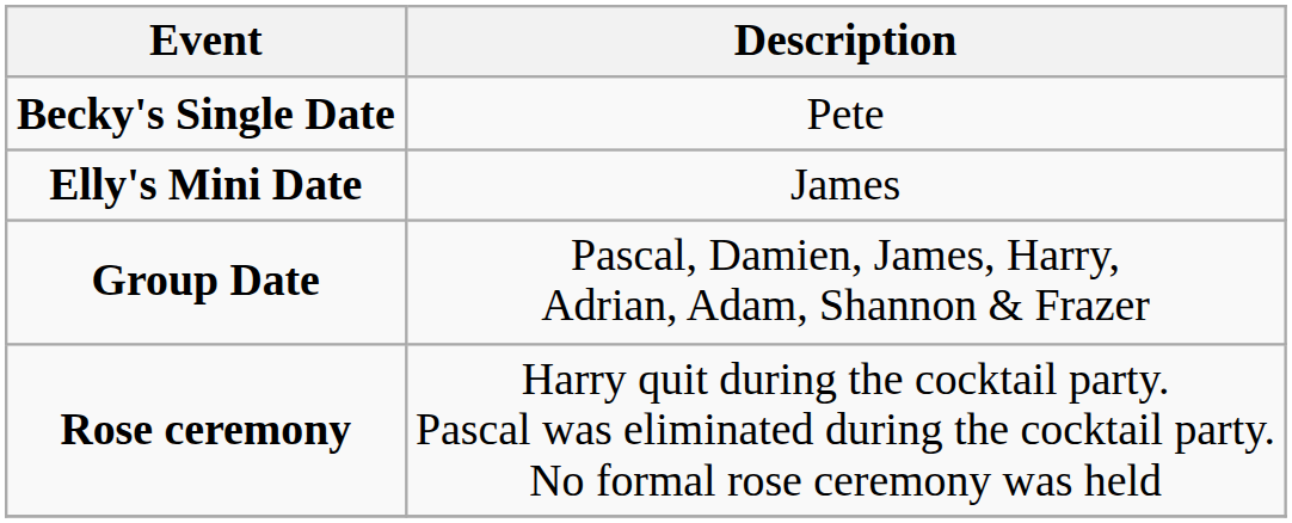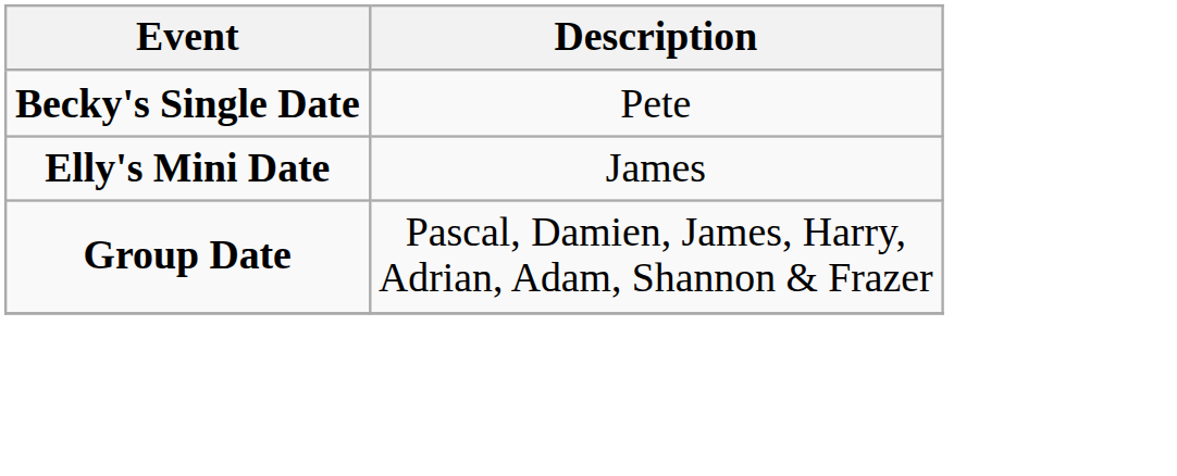- row: Rose ceremony | Harry quit during the cocktail party. Pascal was eliminated during the cocktail party. No formal rose ceremony was held
